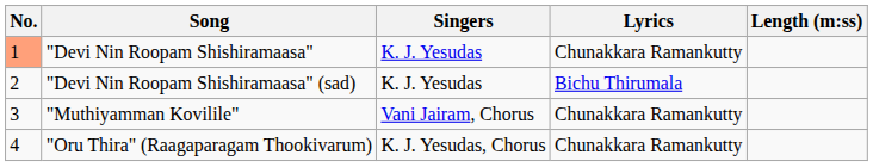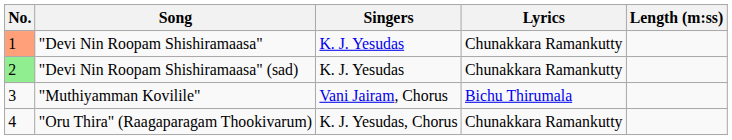"Devi Nin Roopam Shishiramaasa" (sad) | No.: no background -> lightgreen background
"Devi Nin Roopam Shishiramaasa" (sad) | Lyrics: Bichu Thirumala -> Chunakkara Ramankutty
"Muthiyamman Kovilile" | Lyrics: Chunakkara Ramankutty -> Bichu Thirumala
